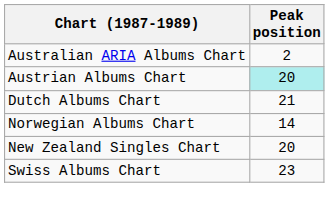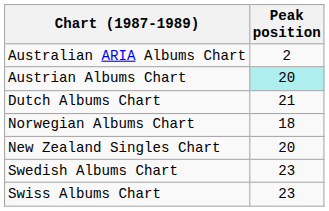Norwegian Albums Chart | Peak position: 14 -> 18
+ row: Swedish Albums Chart | 23
